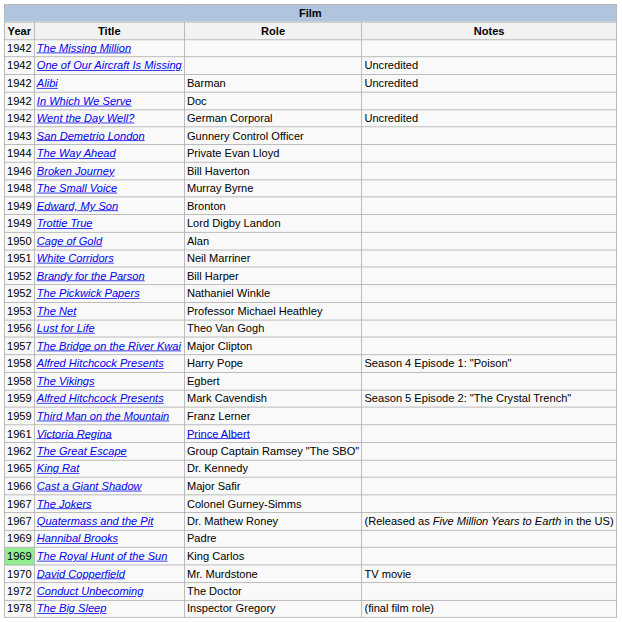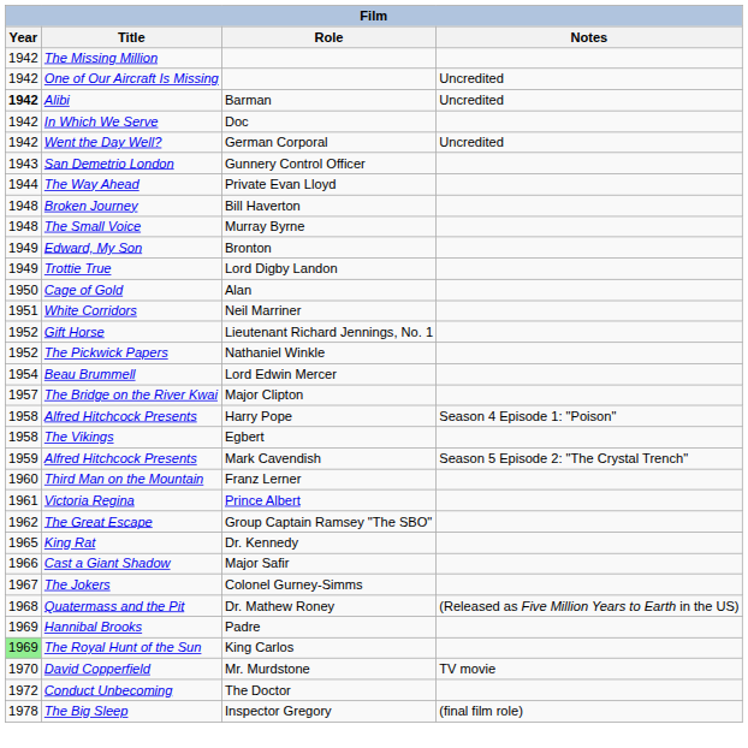Alibi | Year: normal -> bold
Broken Journey | Year: 1946 -> 1948
- row: 1952 | Brandy for the Parson | Bill Harper
+ row: 1952 | Gift Horse | Lieutenant Richard Jennings, No. 1
- row: 1953 | The Net | Professor Michael Heathley
+ row: 1954 | Beau Brummell | Lord Edwin Mercer
- row: 1956 | Lust for Life | Theo Van Gogh
Third Man on the Mountain | Year: 1959 -> 1960
Quatermass and the Pit | Year: 1967 -> 1968
